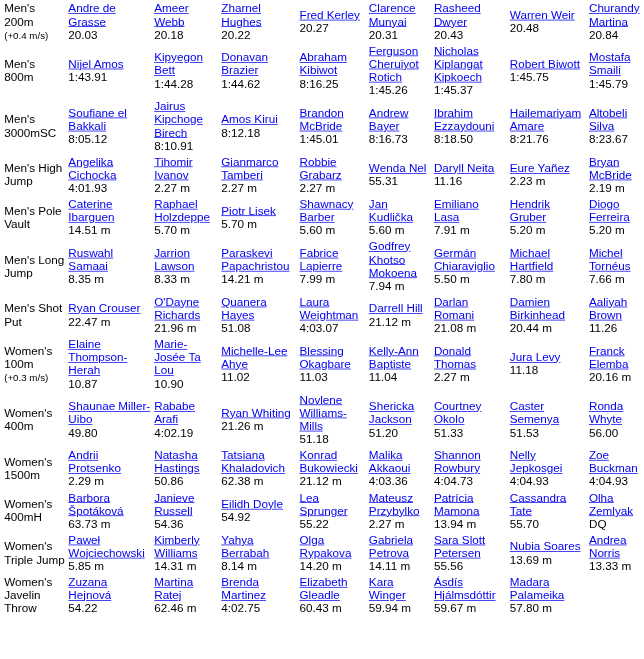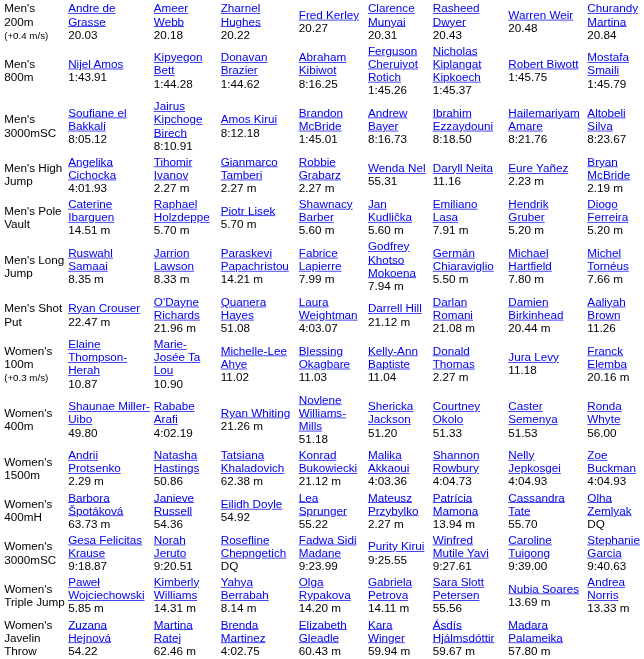+ row: Women's 3000mSC | Gesa Felicitas Krause 9:18.87 | Norah Jeruto 9:20.51 | Rosefline Chepngetich DQ | Fadwa Sidi Madane 9:23.99 | Purity Kirui 9:25.55 | Winfred Mutile Yavi 9:27.61 | Caroline Tuigong 9:39.00 | Stephanie Garcia 9:40.63
